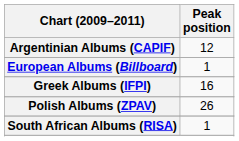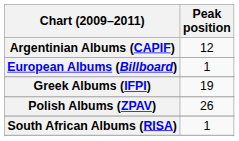Greek Albums (IFPI) | Peak position: 16 -> 19
